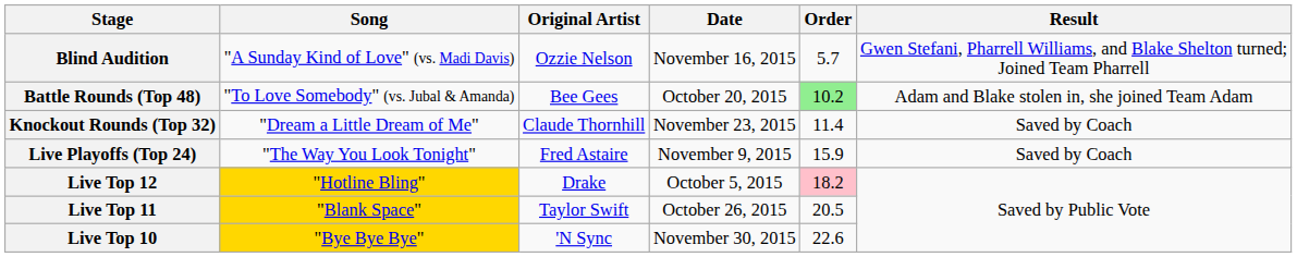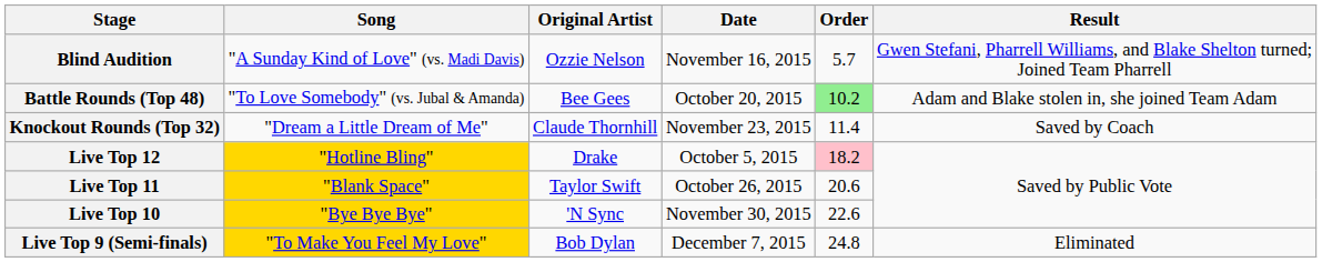- row: Live Playoffs (Top 24) | "The Way You Look Tonight" | Fred Astaire | November 9, 2015 | 15.9 | Saved by Coach
Live Top 11 | Order: 20.5 -> 20.6
+ row: Live Top 9 (Semi-finals) | "To Make You Feel My Love" | Bob Dylan | December 7, 2015 | 24.8 | Eliminated
